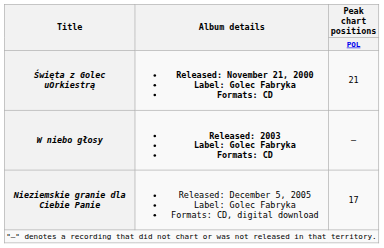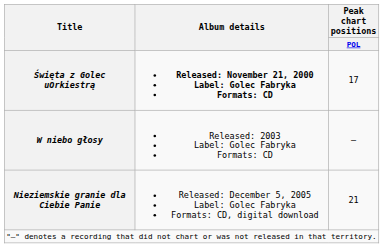Święta z Golec uOrkiestrą | Peak chart positions / POL: 21 -> 17
W niebo głosy | Album details: bold -> normal
Nieziemskie granie dla Ciebie Panie | Peak chart positions / POL: 17 -> 21
